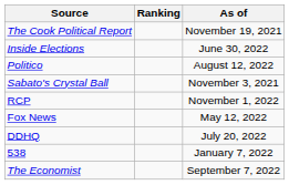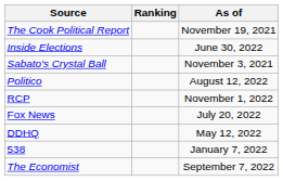rows swapped: Sabato's Crystal Ball <-> Politico
Fox News | As of: May 12, 2022 -> July 20, 2022
DDHQ | As of: July 20, 2022 -> May 12, 2022
